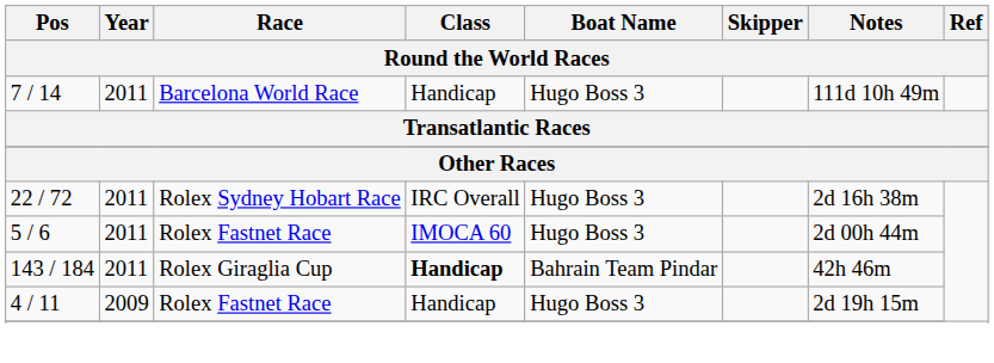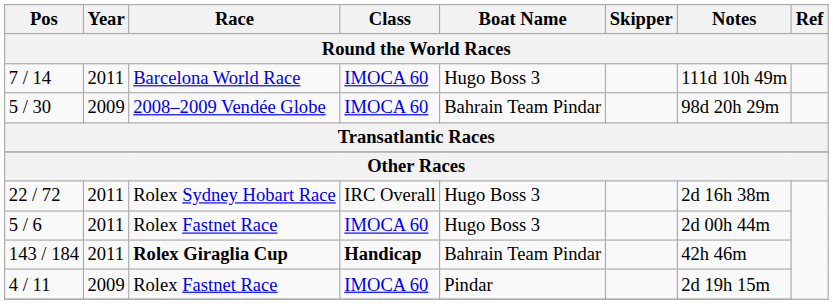7 / 14 | Class: Handicap -> IMOCA 60
+ row: 5 / 30 | 2009 | 2008–2009 Vendée Globe | IMOCA 60 | Bahrain Team Pindar | 98d 20h 29m
143 / 184 | Race: normal -> bold
4 / 11 | Class: Handicap -> IMOCA 60
4 / 11 | Boat Name: Hugo Boss 3 -> Pindar
